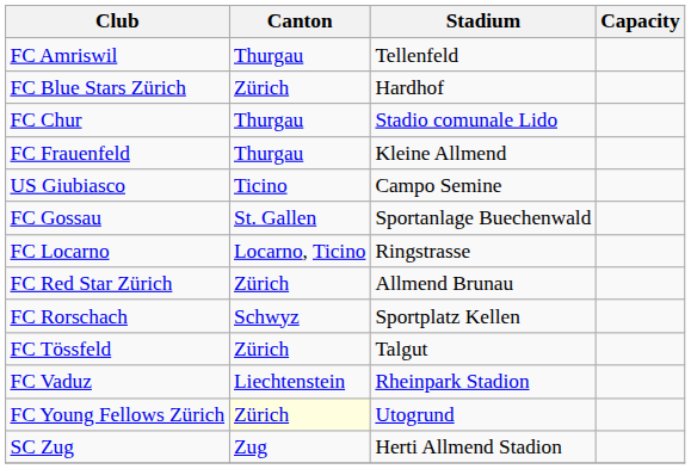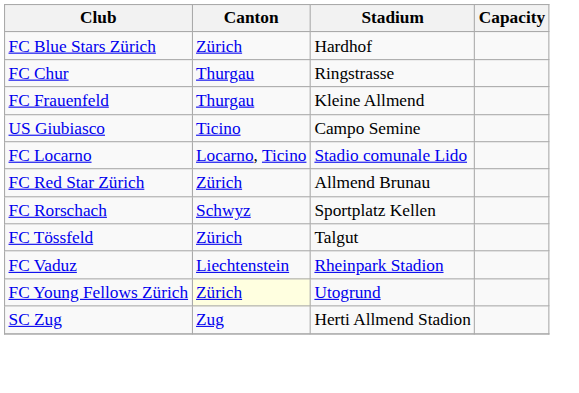- row: FC Amriswil | Thurgau | Tellenfeld
FC Chur | Stadium: Stadio comunale Lido -> Ringstrasse
- row: FC Gossau | St. Gallen | Sportanlage Buechenwald
FC Locarno | Stadium: Ringstrasse -> Stadio comunale Lido
